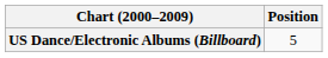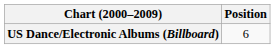US Dance/Electronic Albums (Billboard) | Position: 5 -> 6
